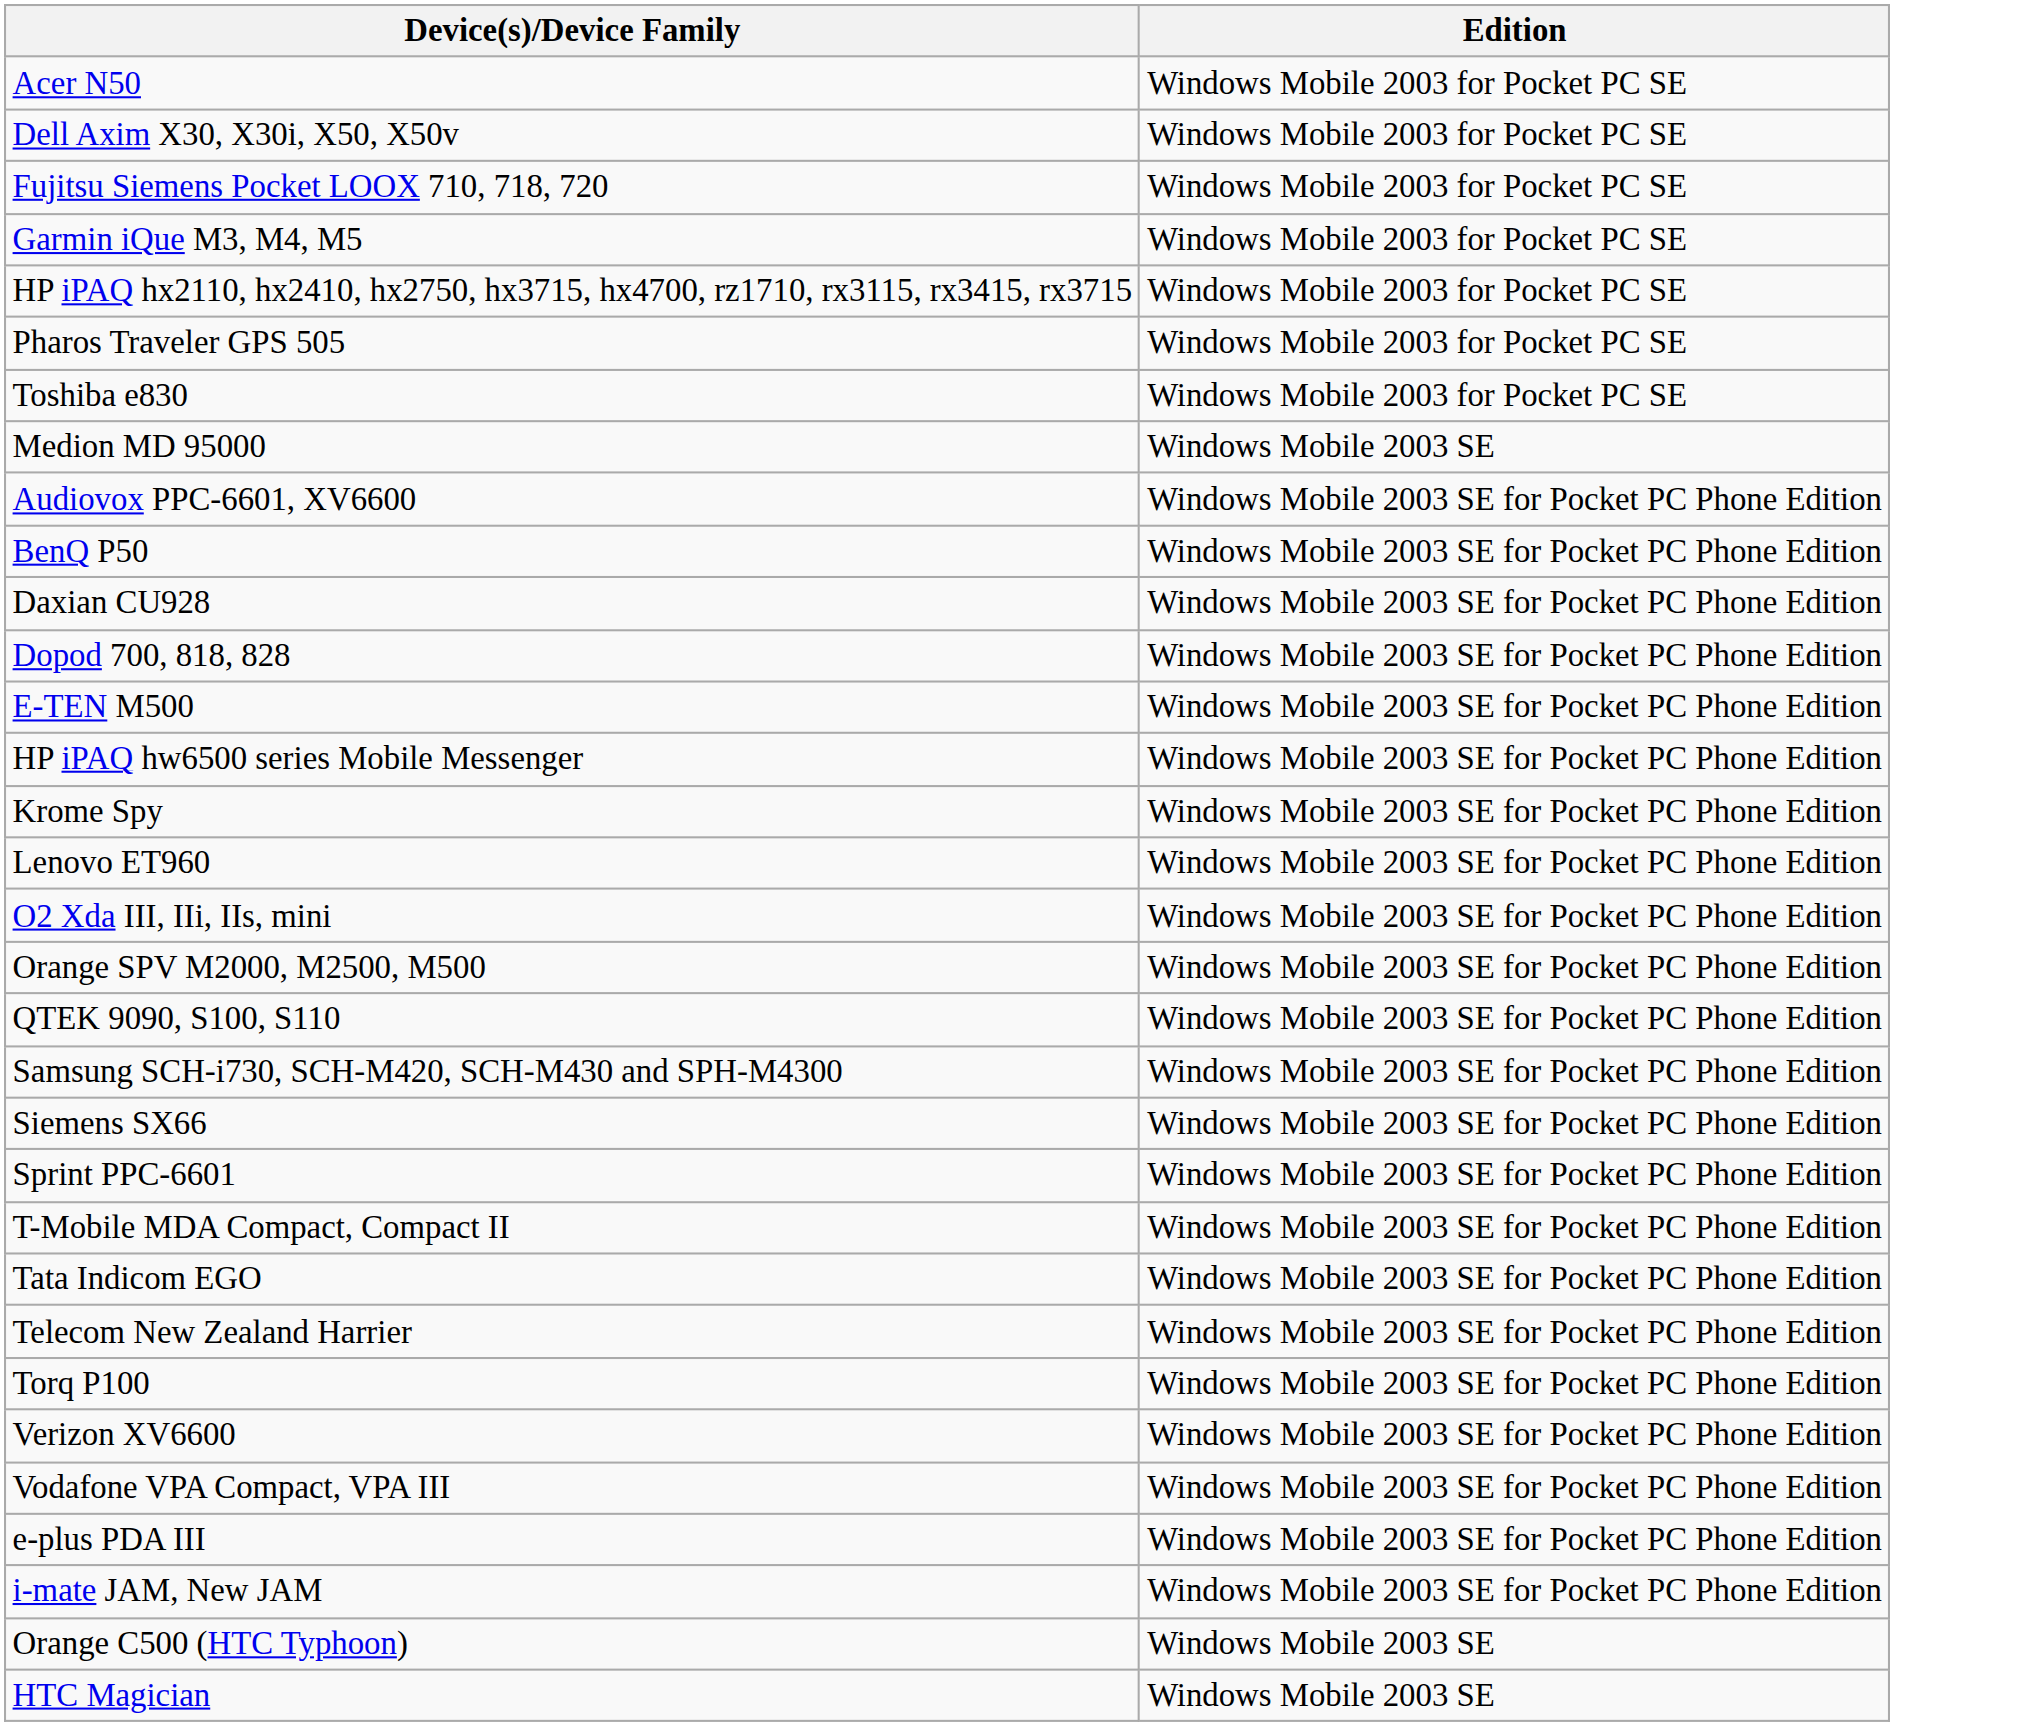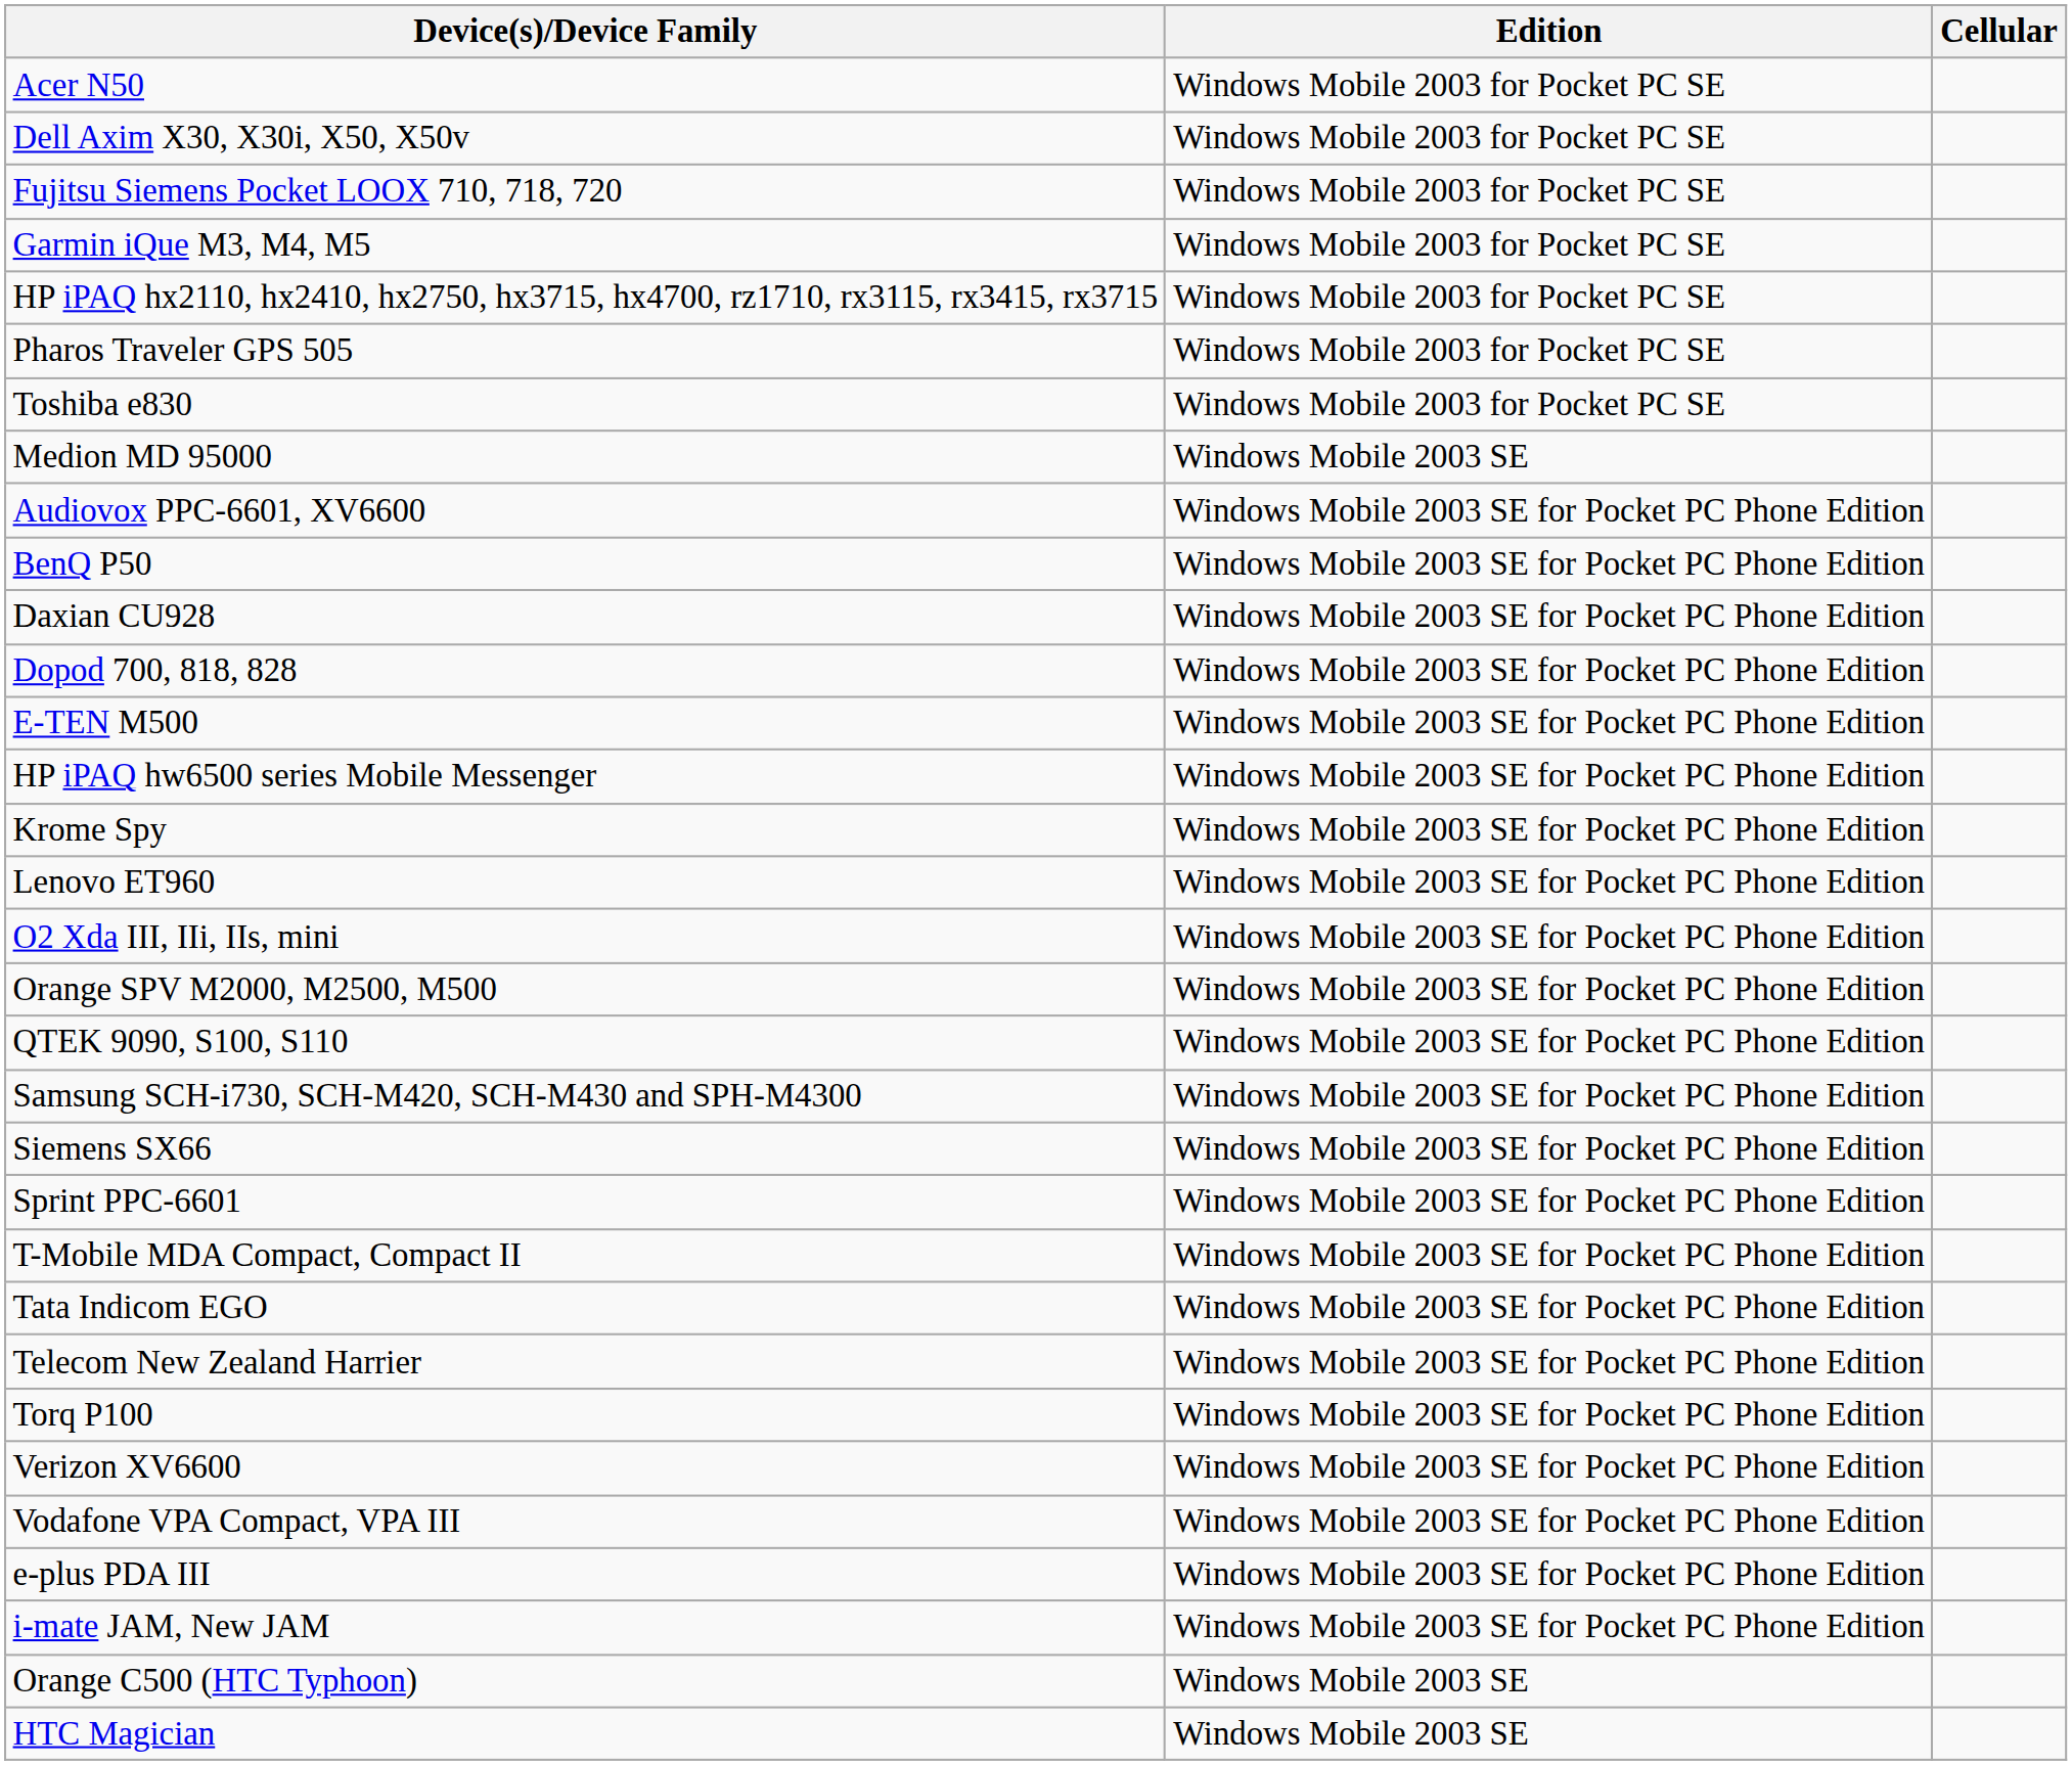+ column: Cellular
